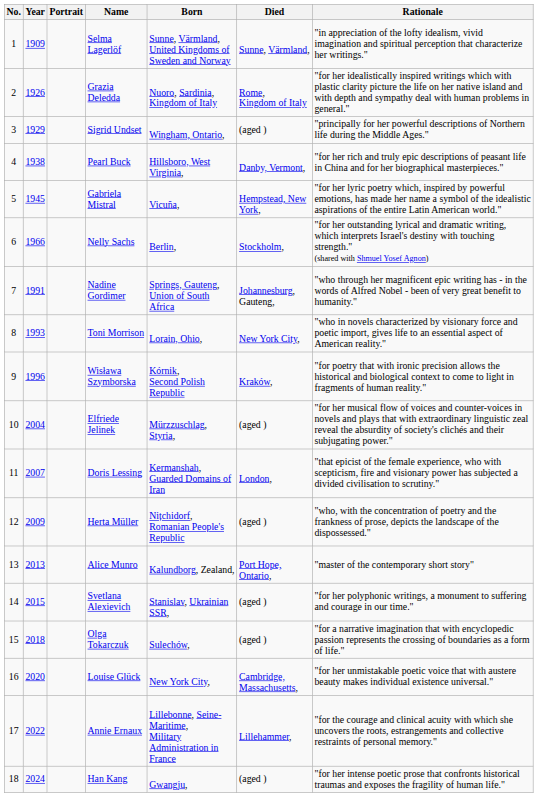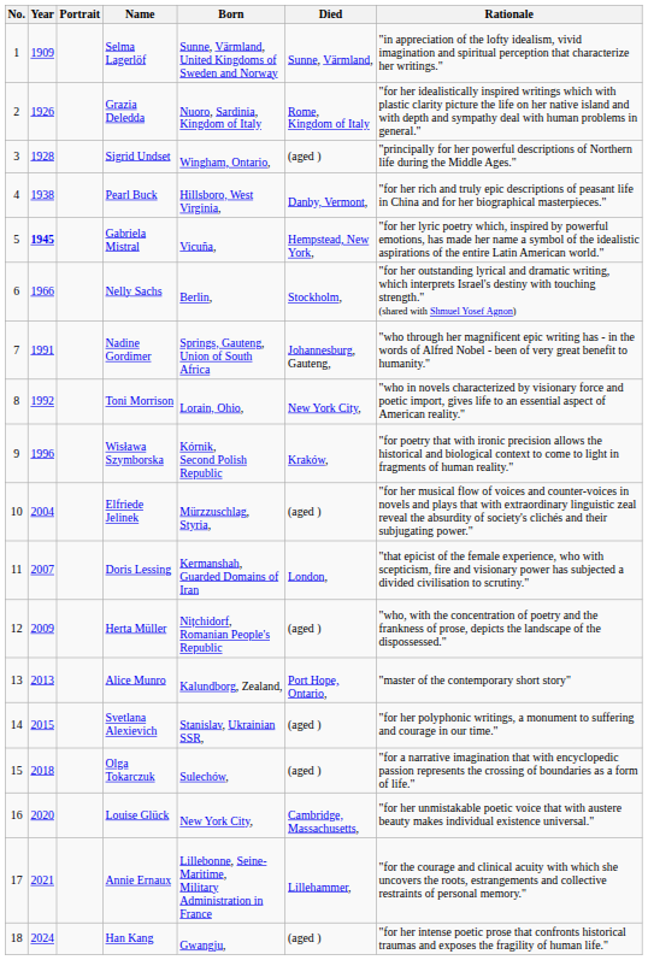Sigrid Undset | Year: 1929 -> 1928
Gabriela Mistral | Year: normal -> bold
Toni Morrison | Year: 1993 -> 1992
Annie Ernaux | Year: 2022 -> 2021
